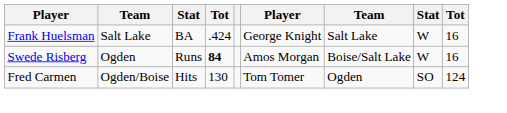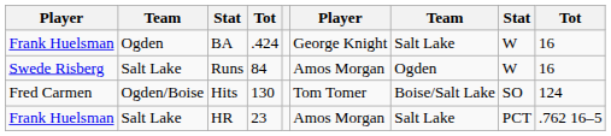BA | column 2: Salt Lake -> Ogden
Runs | column 2: Ogden -> Salt Lake
Runs | column 4: bold -> normal
Runs | column 7: Boise/Salt Lake -> Ogden
Hits | column 7: Ogden -> Boise/Salt Lake
+ row: Frank Huelsman | Salt Lake | HR | 23 | Amos Morgan | Salt Lake | PCT | .762 16–5
